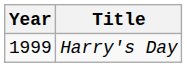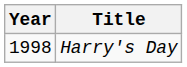Harry's Day | Year: 1999 -> 1998
